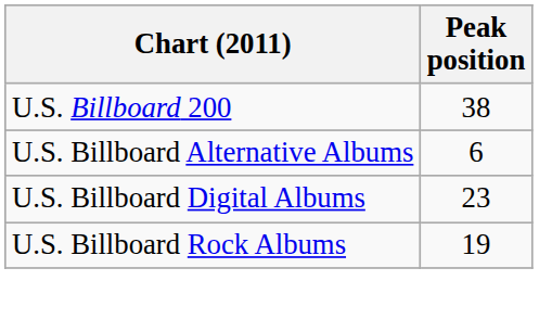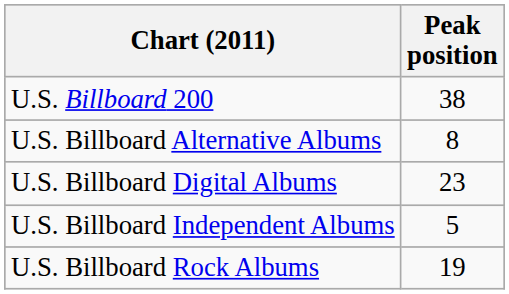U.S. Billboard Alternative Albums | Peak position: 6 -> 8
+ row: U.S. Billboard Independent Albums | 5
